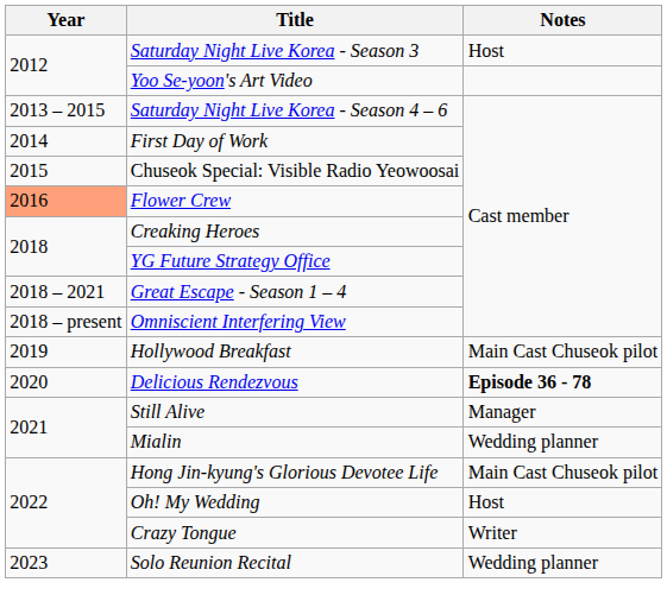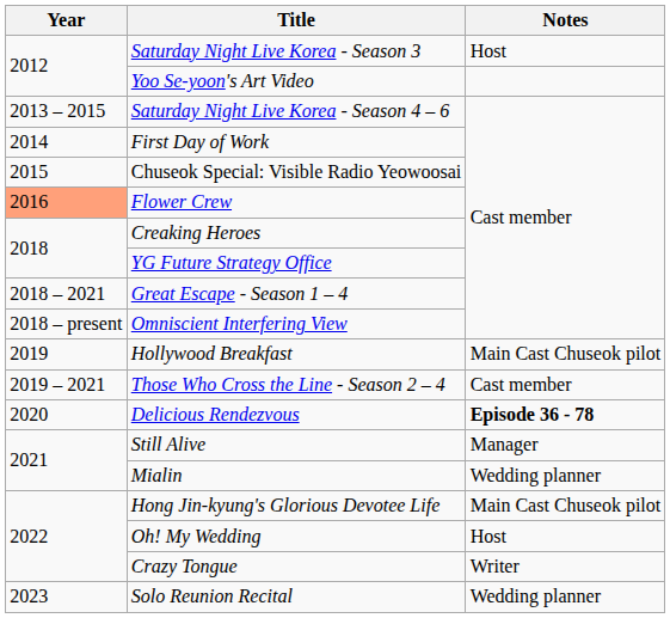+ row: 2019 – 2021 | Those Who Cross the Line - Season 2 – 4 | Cast member
